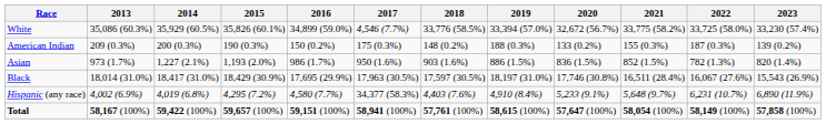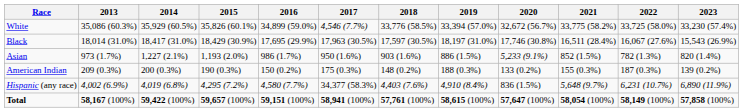rows swapped: Black <-> American Indian
Asian | 2020: 836 (1.5%) -> 5,233 (9.1%)
Hispanic (any race) | 2020: 5,233 (9.1%) -> 836 (1.5%)
